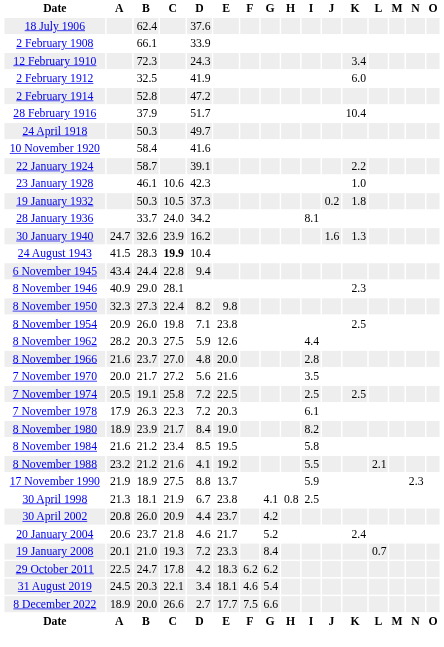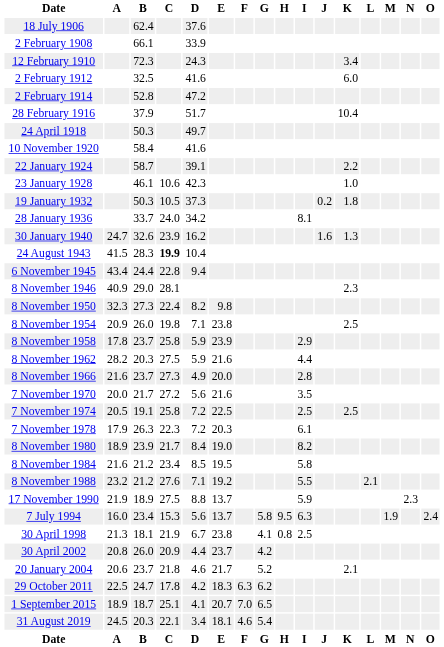2 February 1912 | D: 41.9 -> 41.6
+ row: 8 November 1958 | 17.8 | 23.7 | 25.8 | 5.9 | 23.9 | 2.9
8 November 1962 | E: 12.6 -> 21.6
8 November 1966 | C: 27.0 -> 27.3
8 November 1966 | D: 4.8 -> 4.9
8 November 1988 | C: 21.6 -> 27.6
8 November 1988 | D: 4.1 -> 7.1
+ row: 7 July 1994 | 16.0 | 23.4 | 15.3 | 5.6 | 13.7 | 5.8 | 9.5 | 6.3 | 1.9 | 2.4
20 January 2004 | K: 2.4 -> 2.1
- row: 19 January 2008 | 20.1 | 21.0 | 19.3 | 7.2 | 23.3 | 8.4 | 0.7
29 October 2011 | F: 6.2 -> 6.3
+ row: 1 September 2015 | 18.9 | 18.7 | 25.1 | 4.1 | 20.7 | 7.0 | 6.5
- row: 8 December 2022 | 18.9 | 20.0 | 26.6 | 2.7 | 17.7 | 7.5 | 6.6
